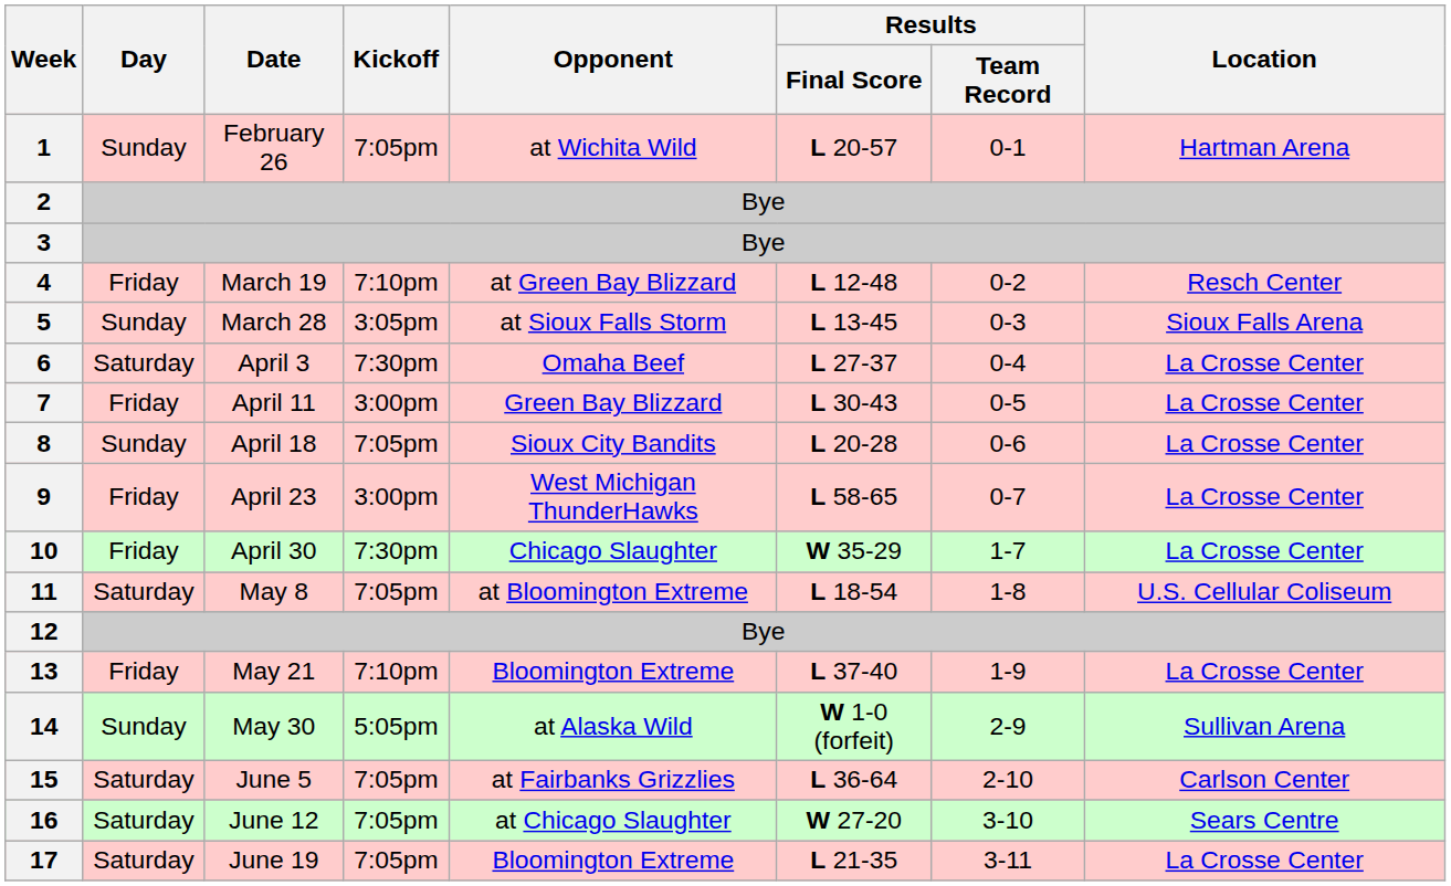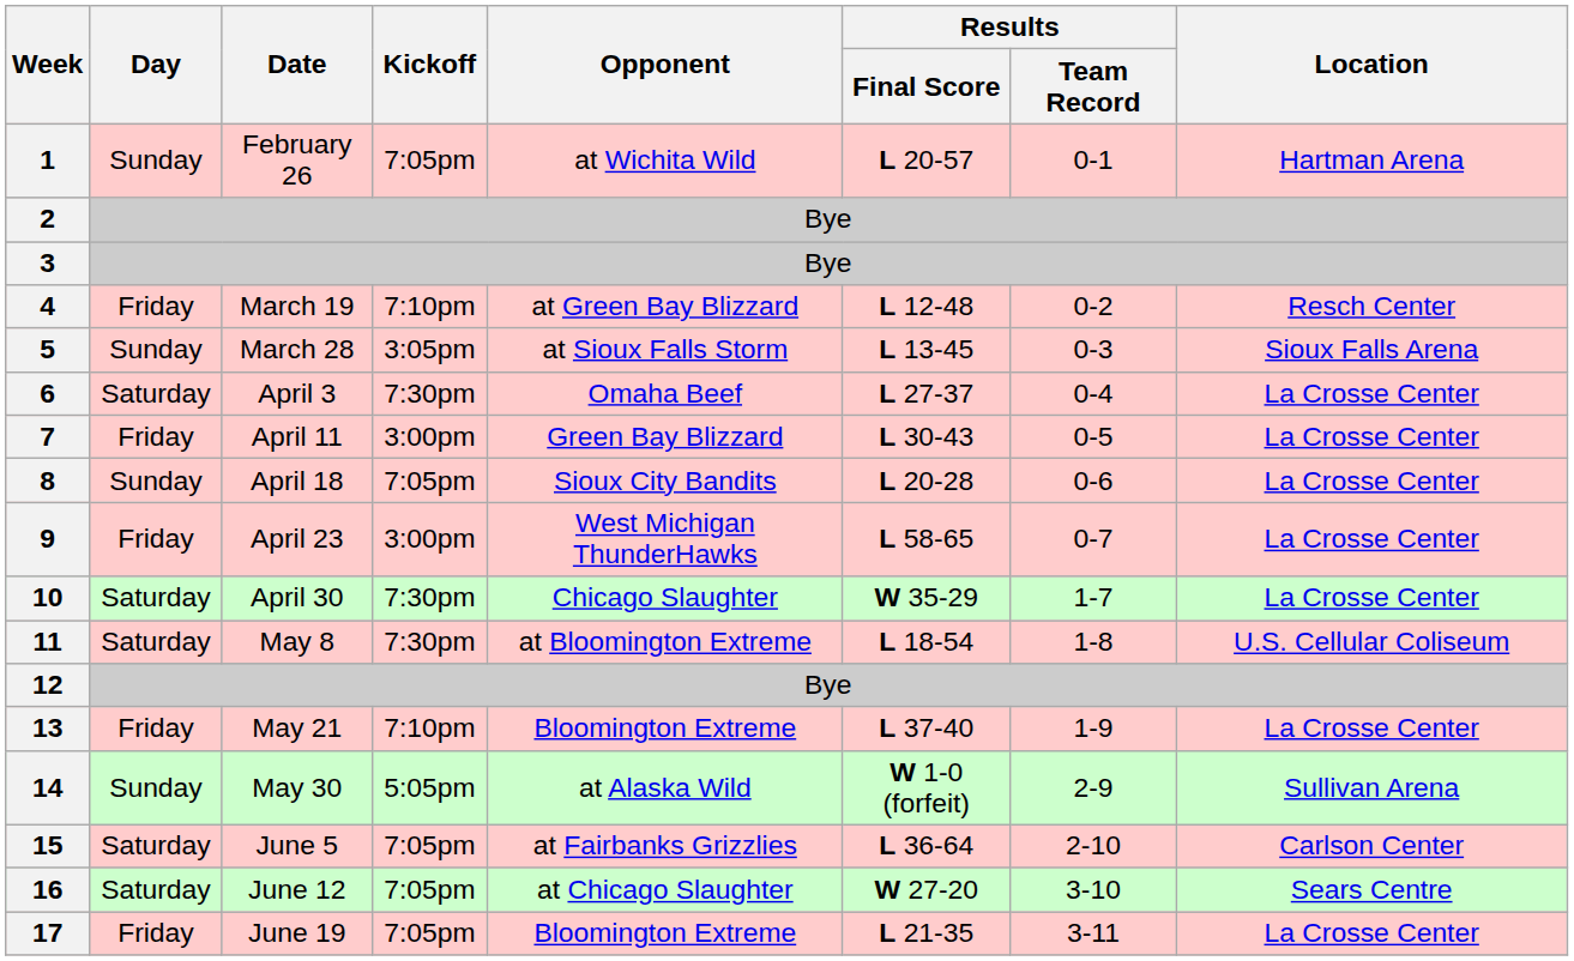10 | Day: Friday -> Saturday
11 | Kickoff: 7:05pm -> 7:30pm
17 | Day: Saturday -> Friday
